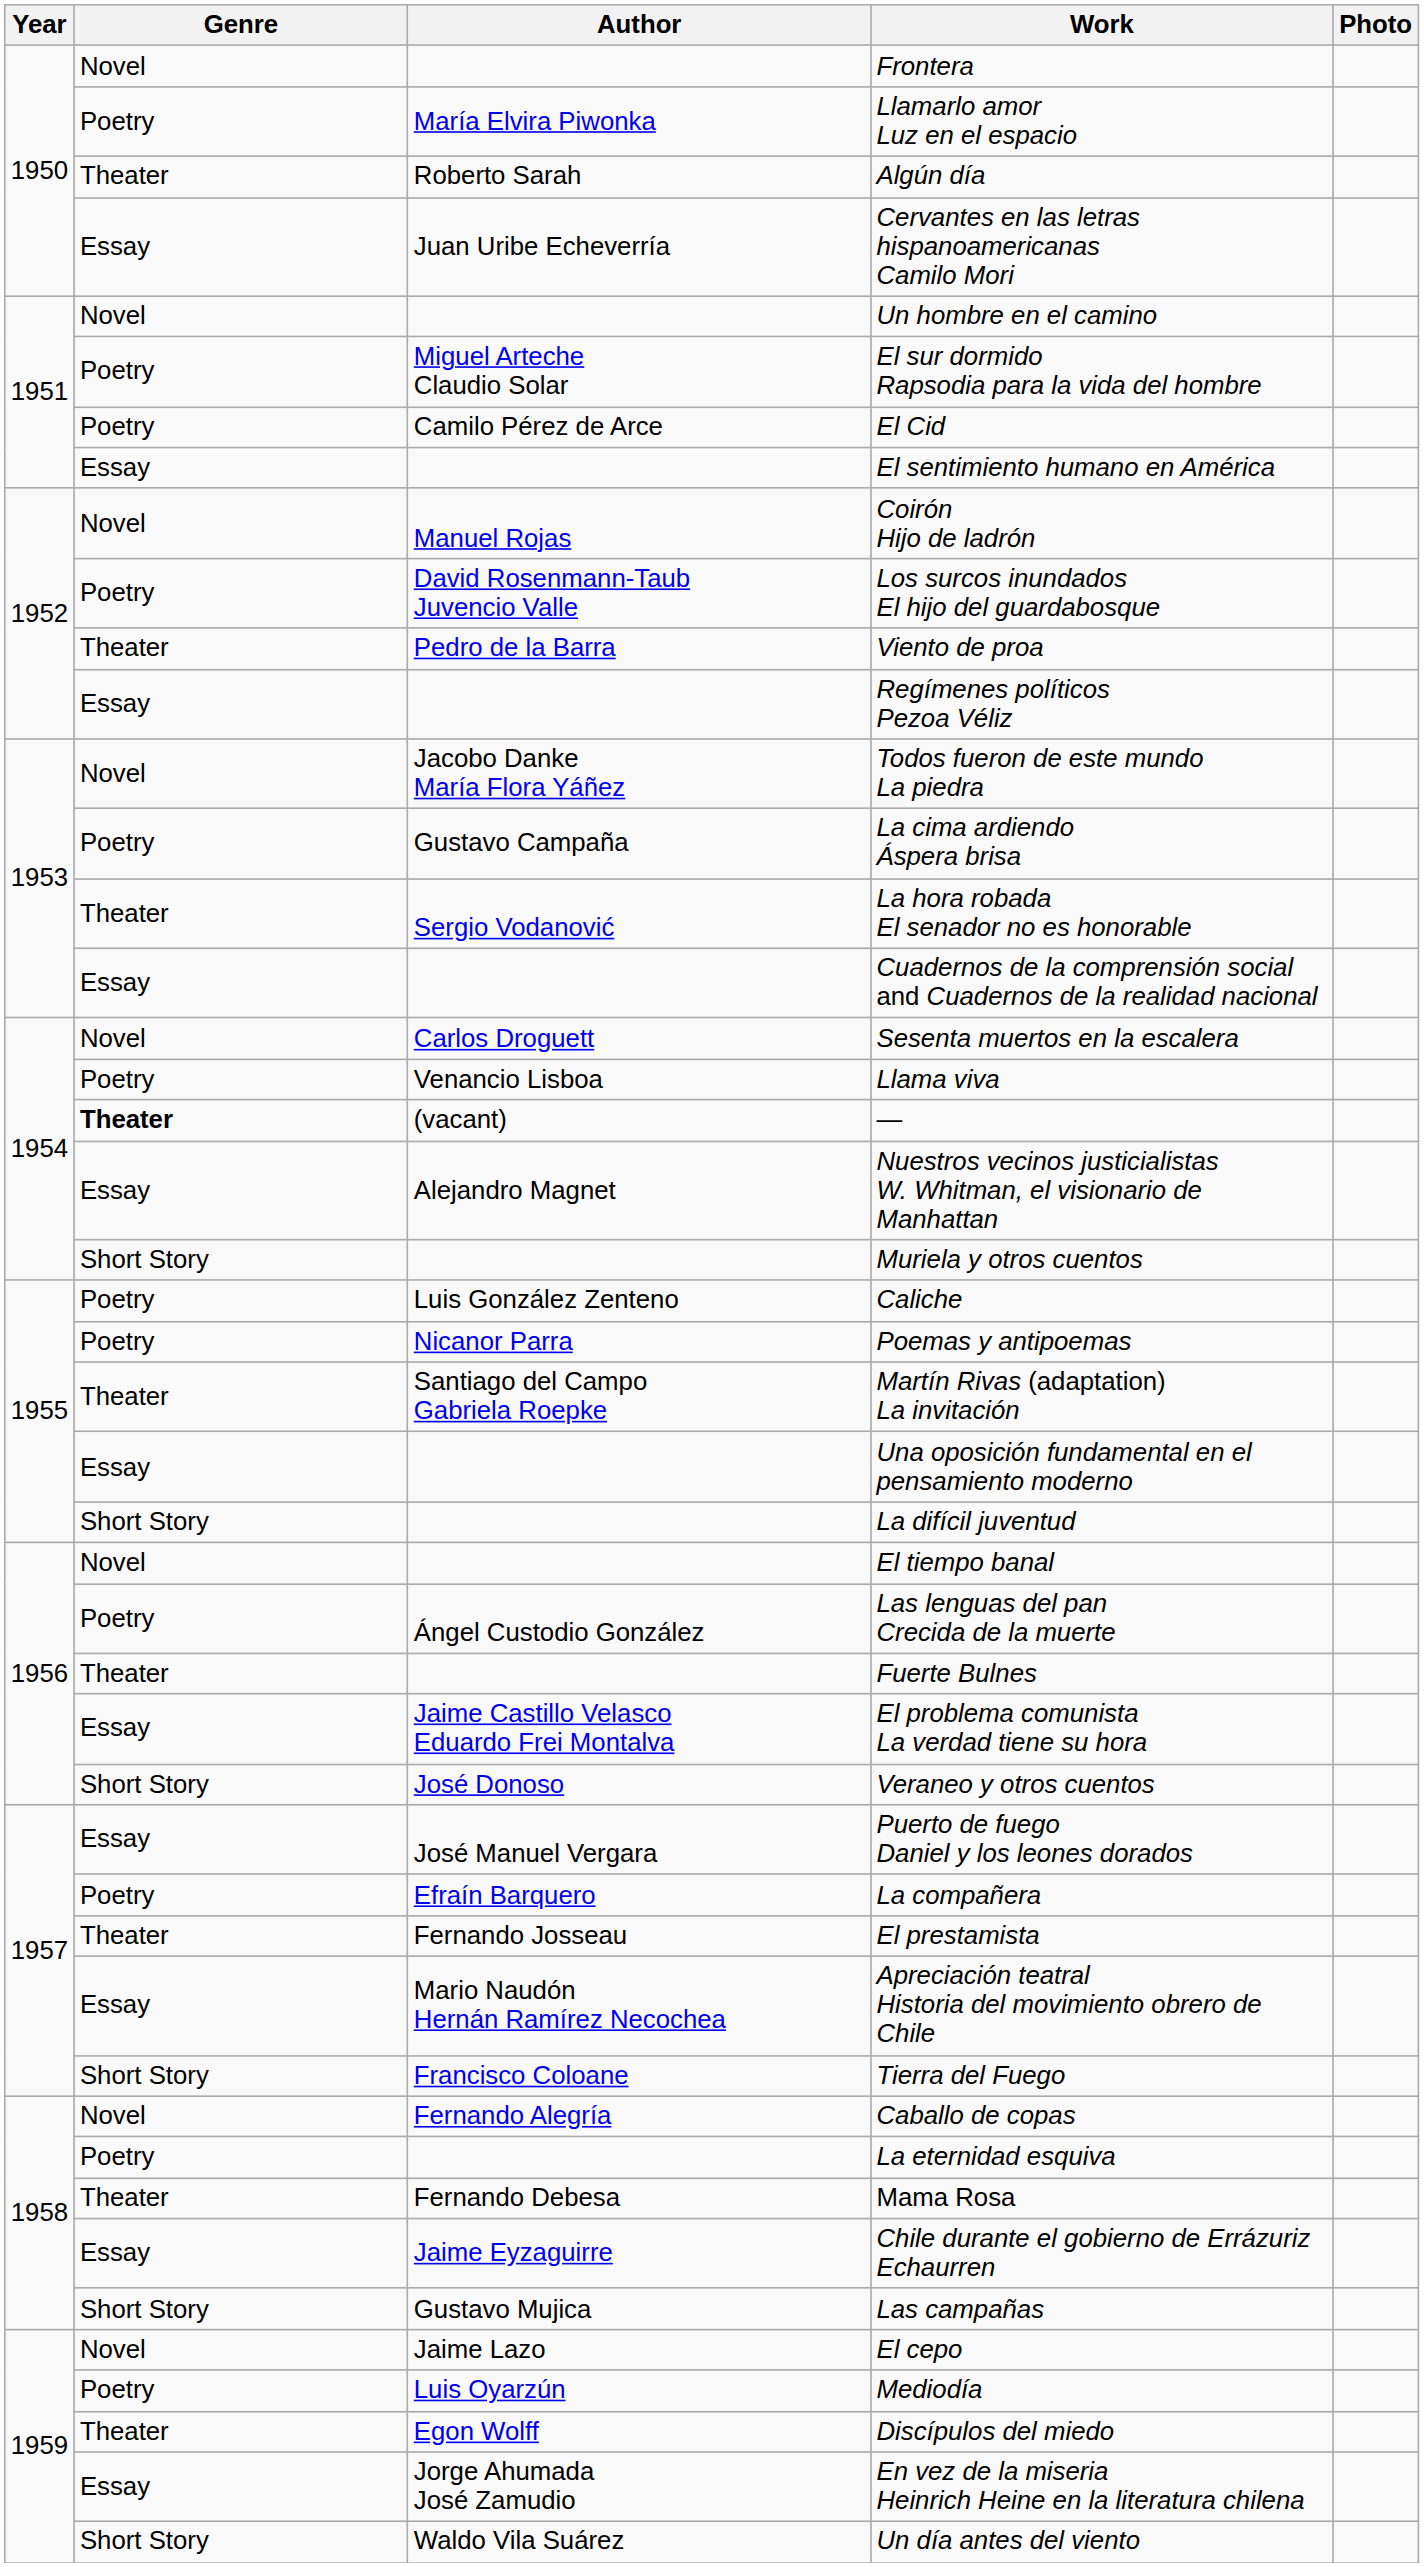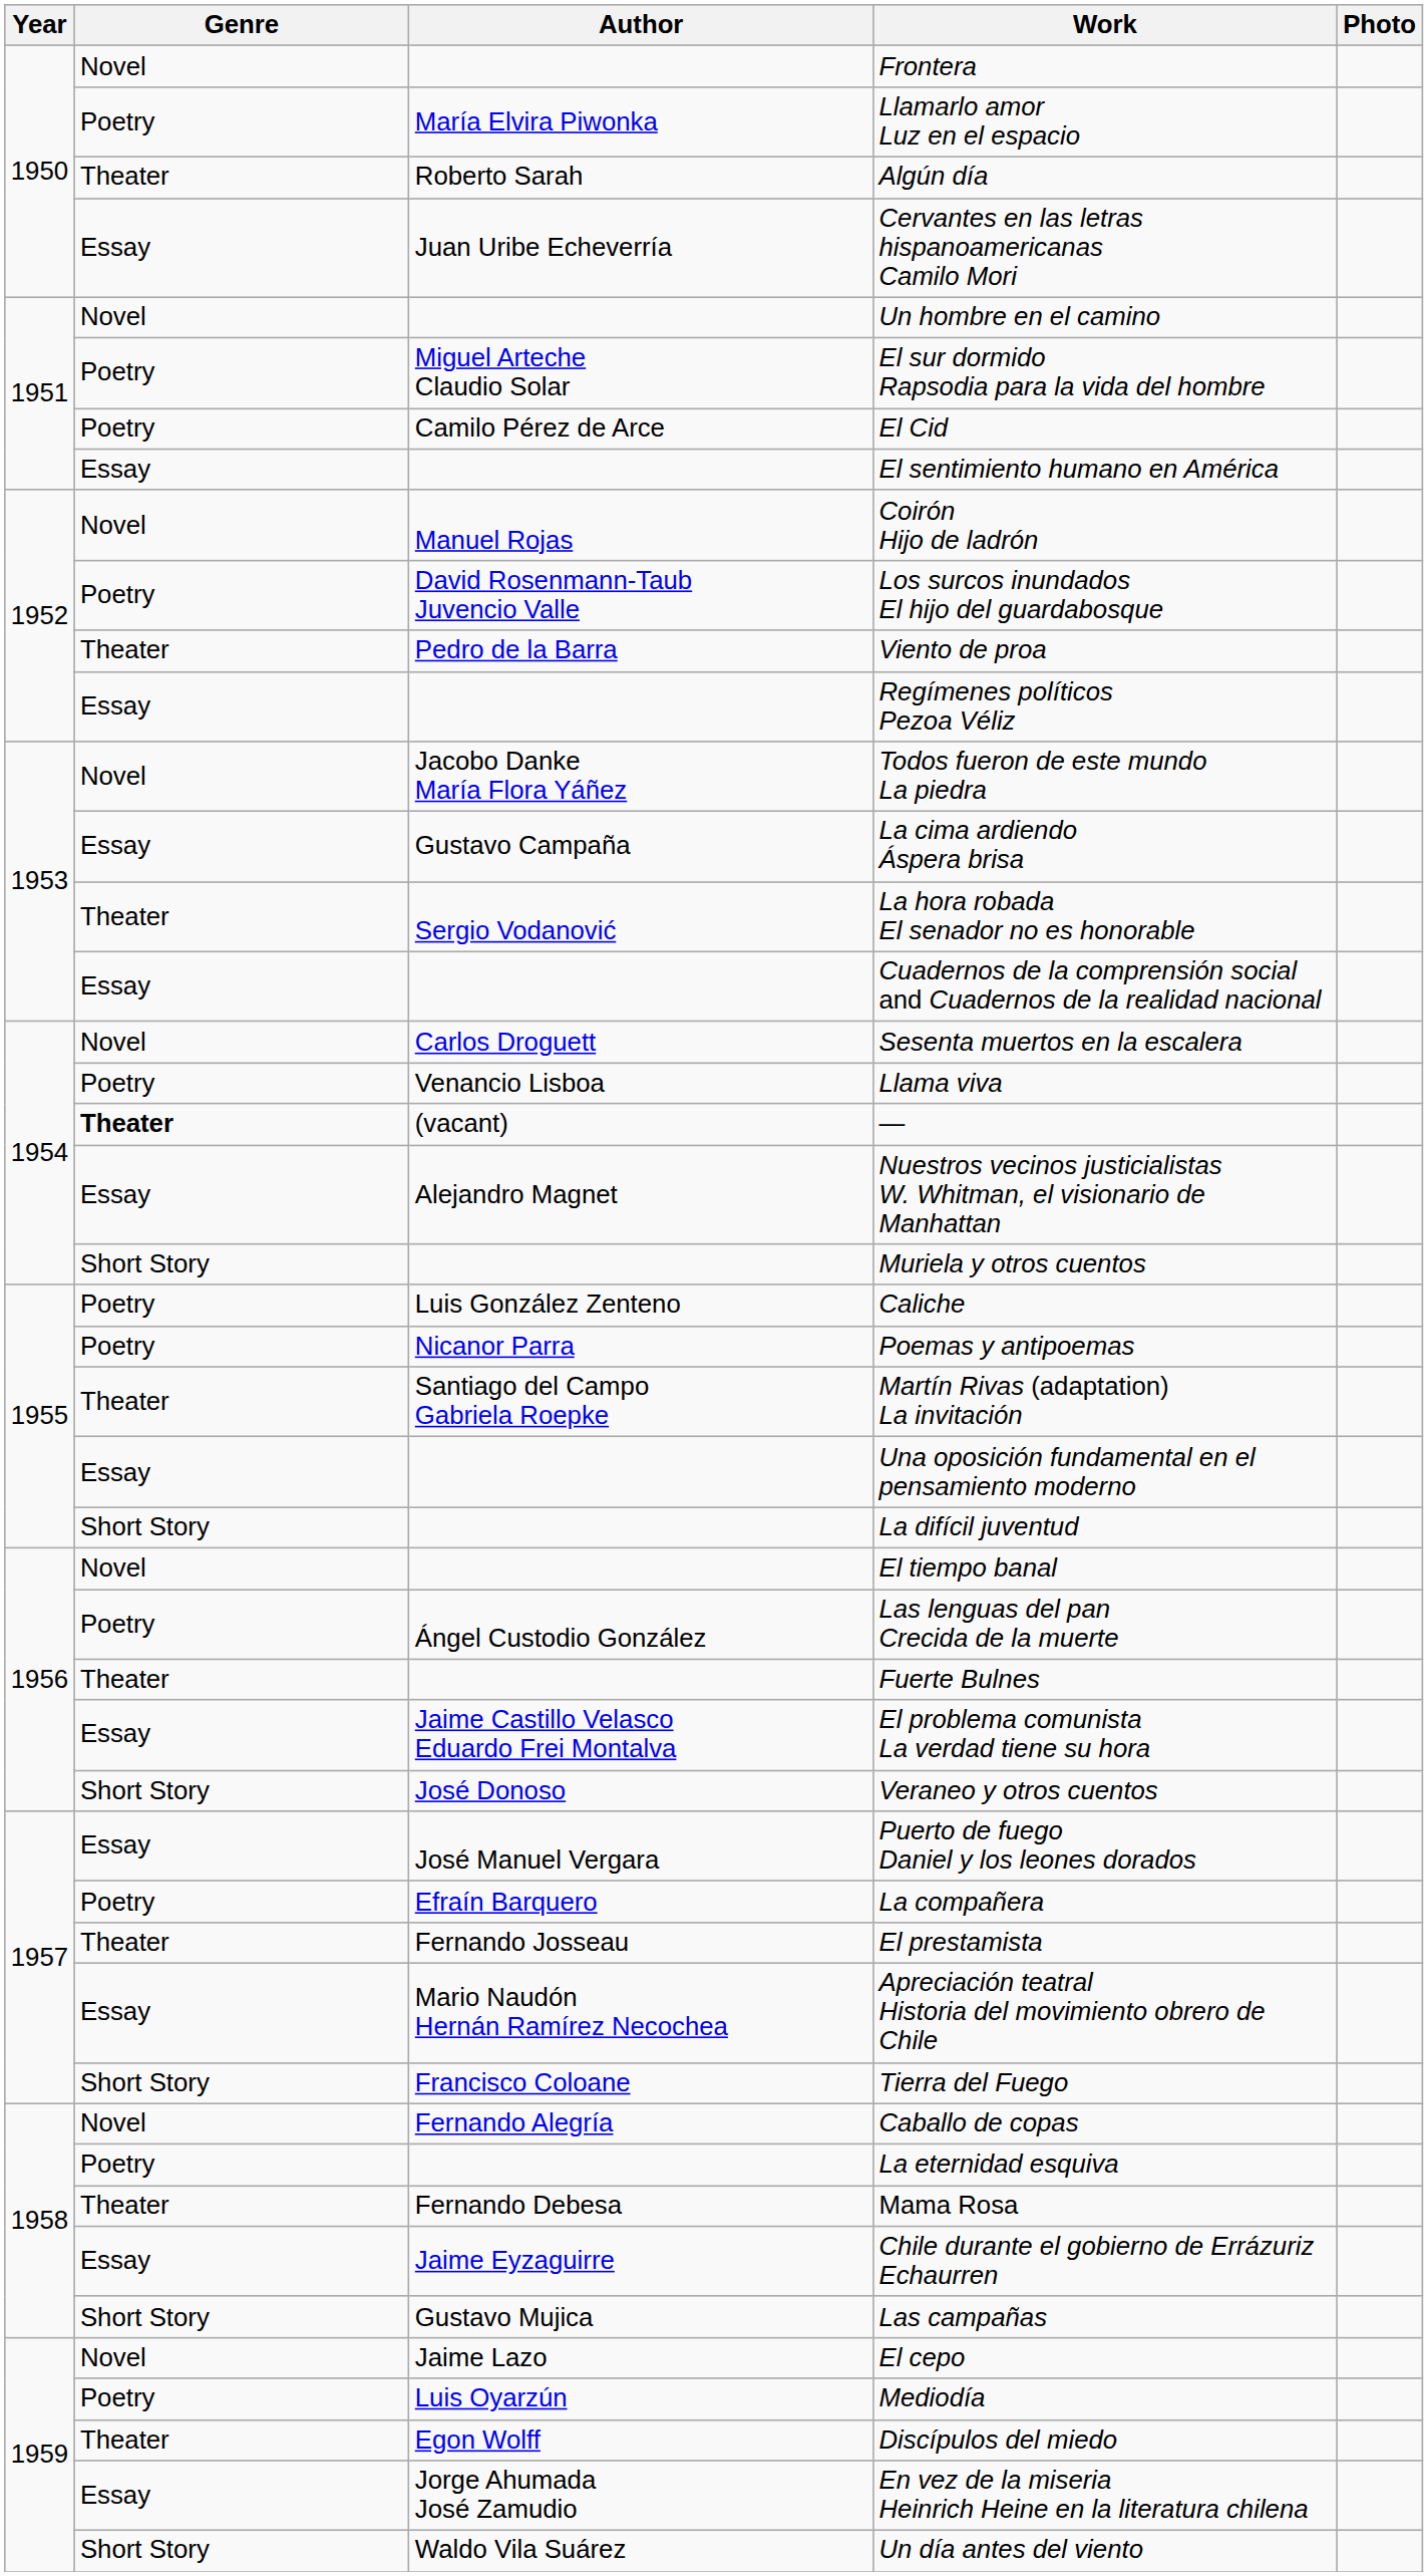La cima ardiendo Áspera brisa | Genre: Poetry -> Essay
